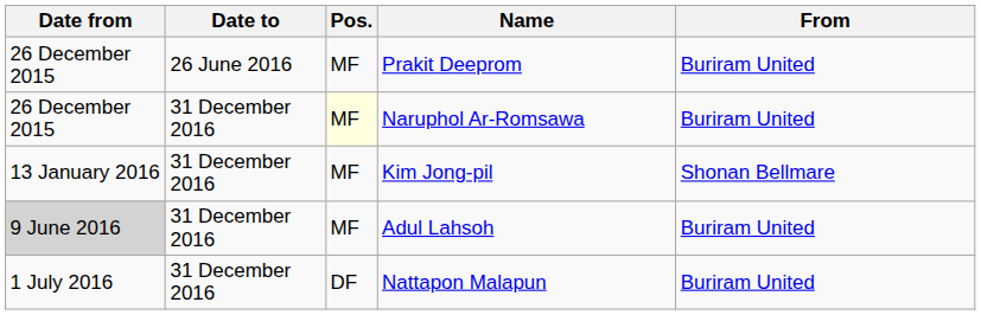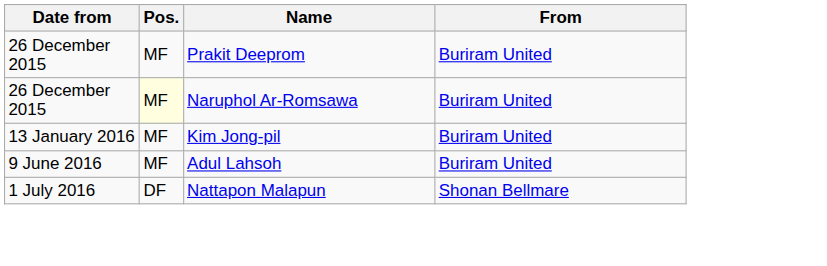- column: Date to | 26 June 2016 | 31 December 2016 | 31 December 2016 | 31 December 2016 | 31 December 2016
Kim Jong-pil | From: Shonan Bellmare -> Buriram United
Adul Lahsoh | Date from: lightgrey background -> no background
Nattapon Malapun | From: Buriram United -> Shonan Bellmare
